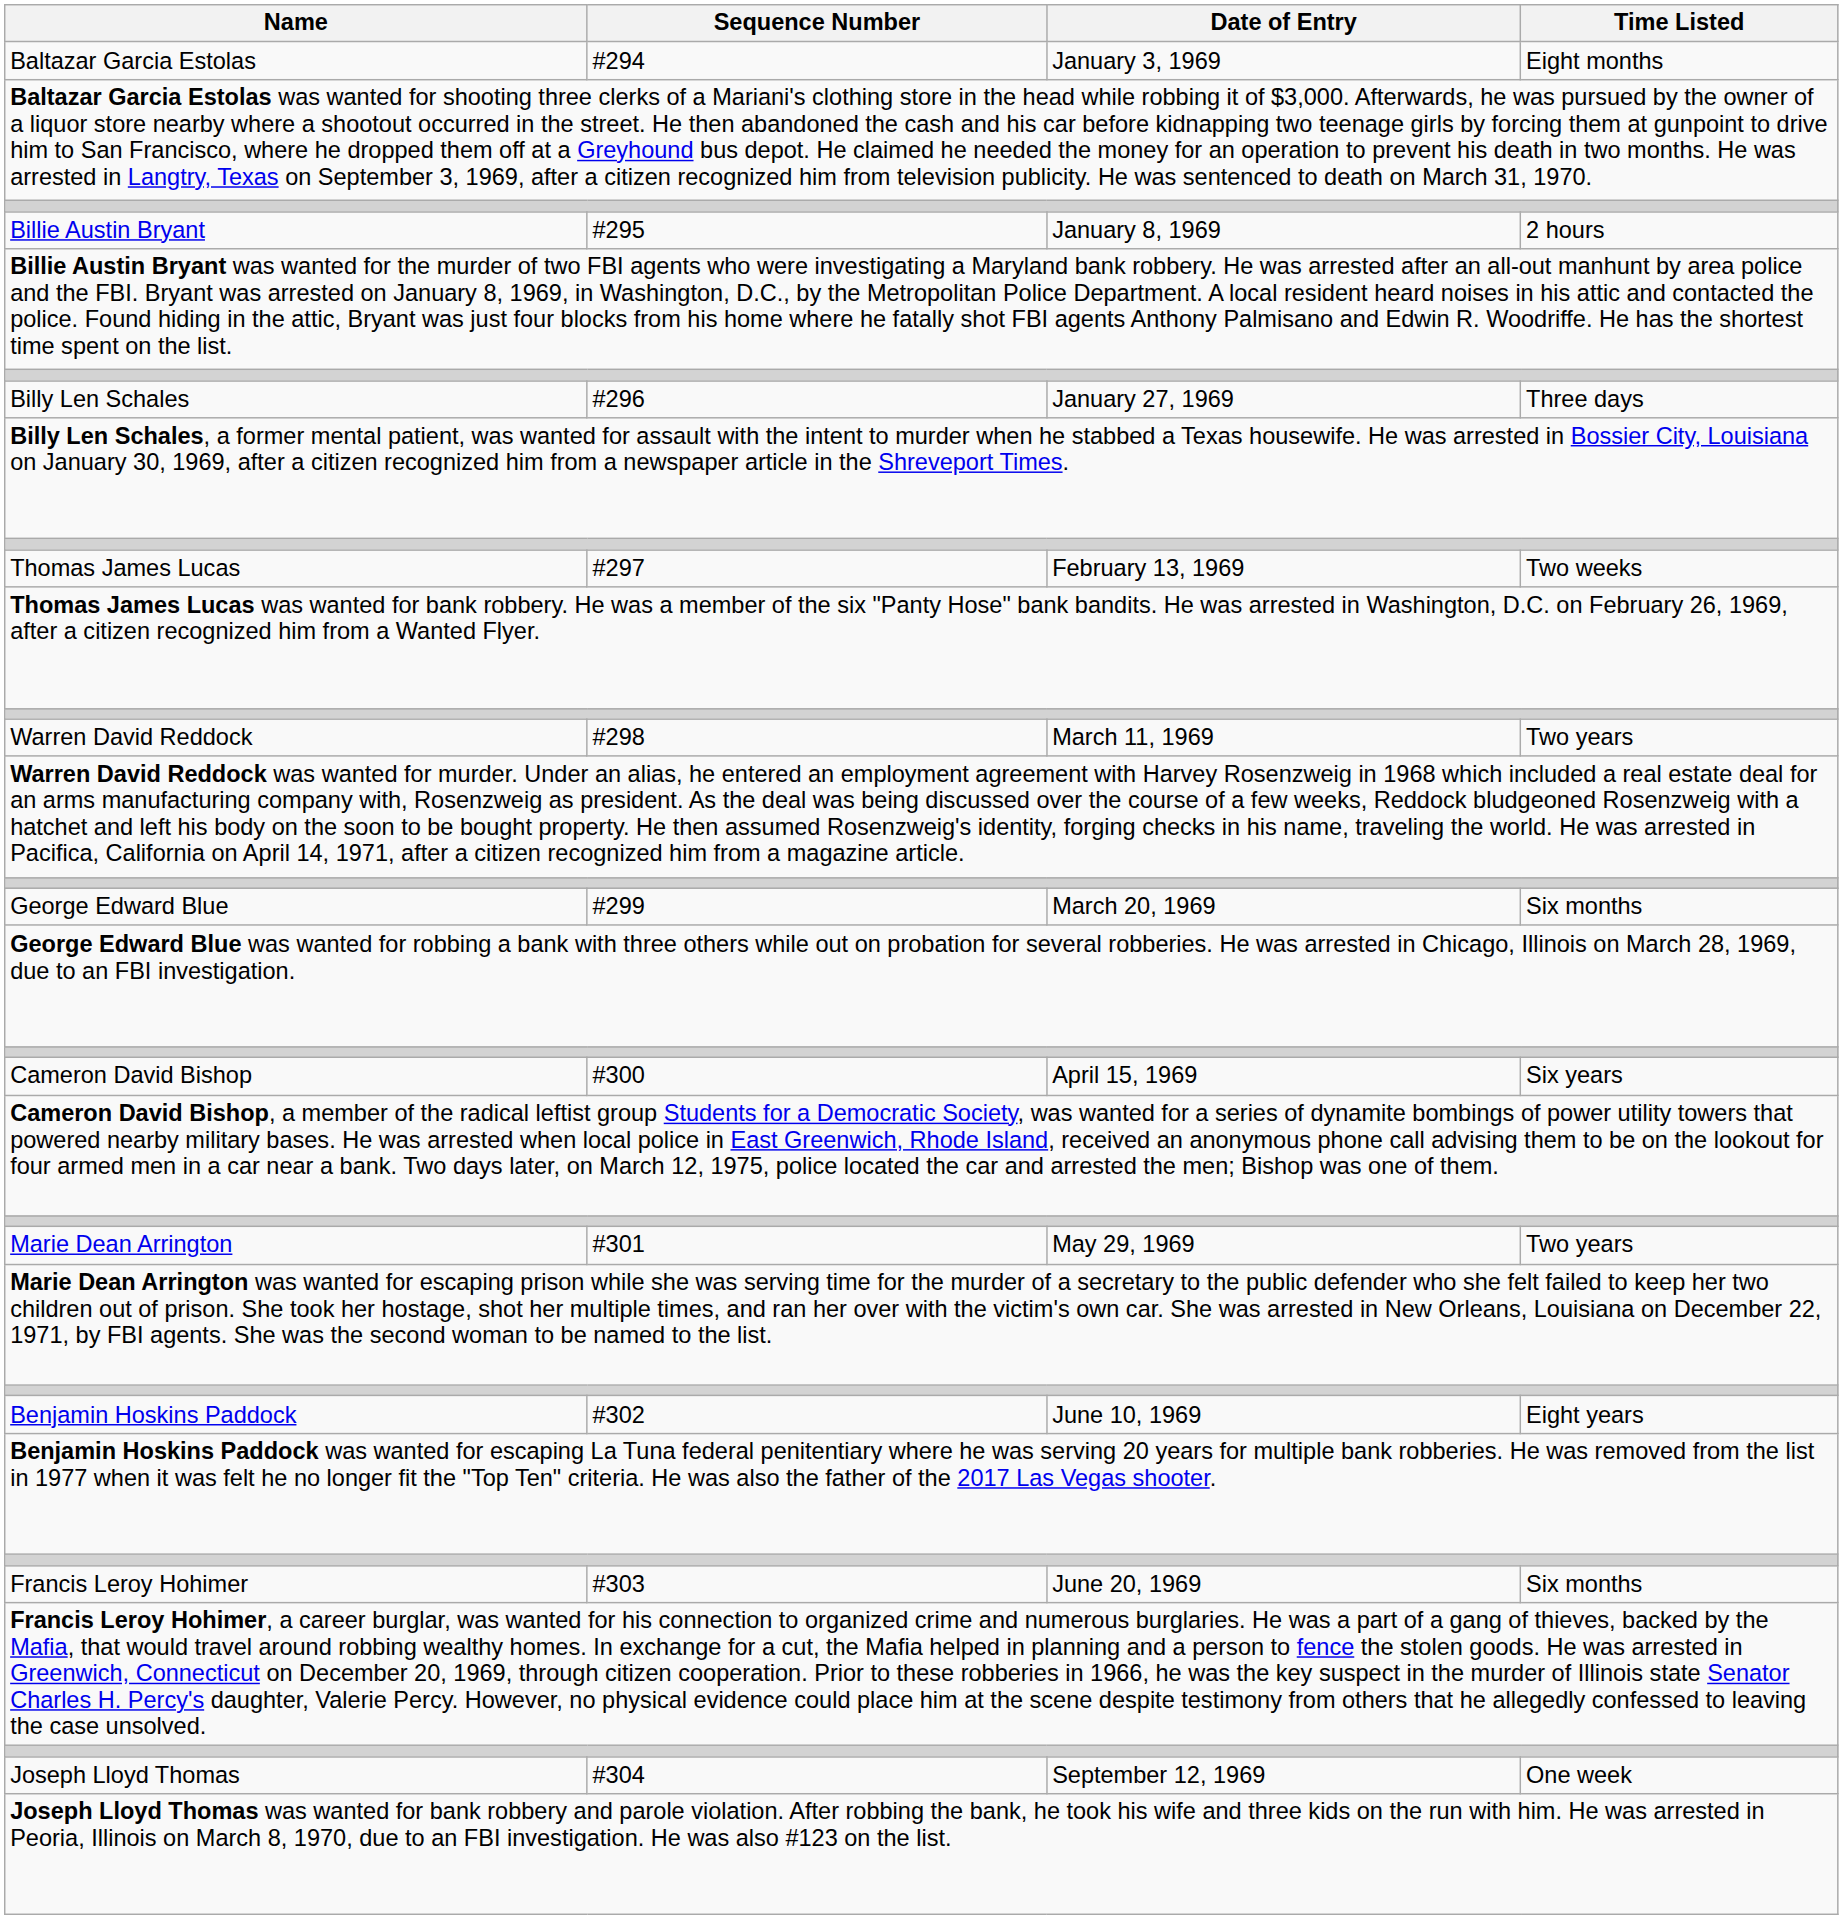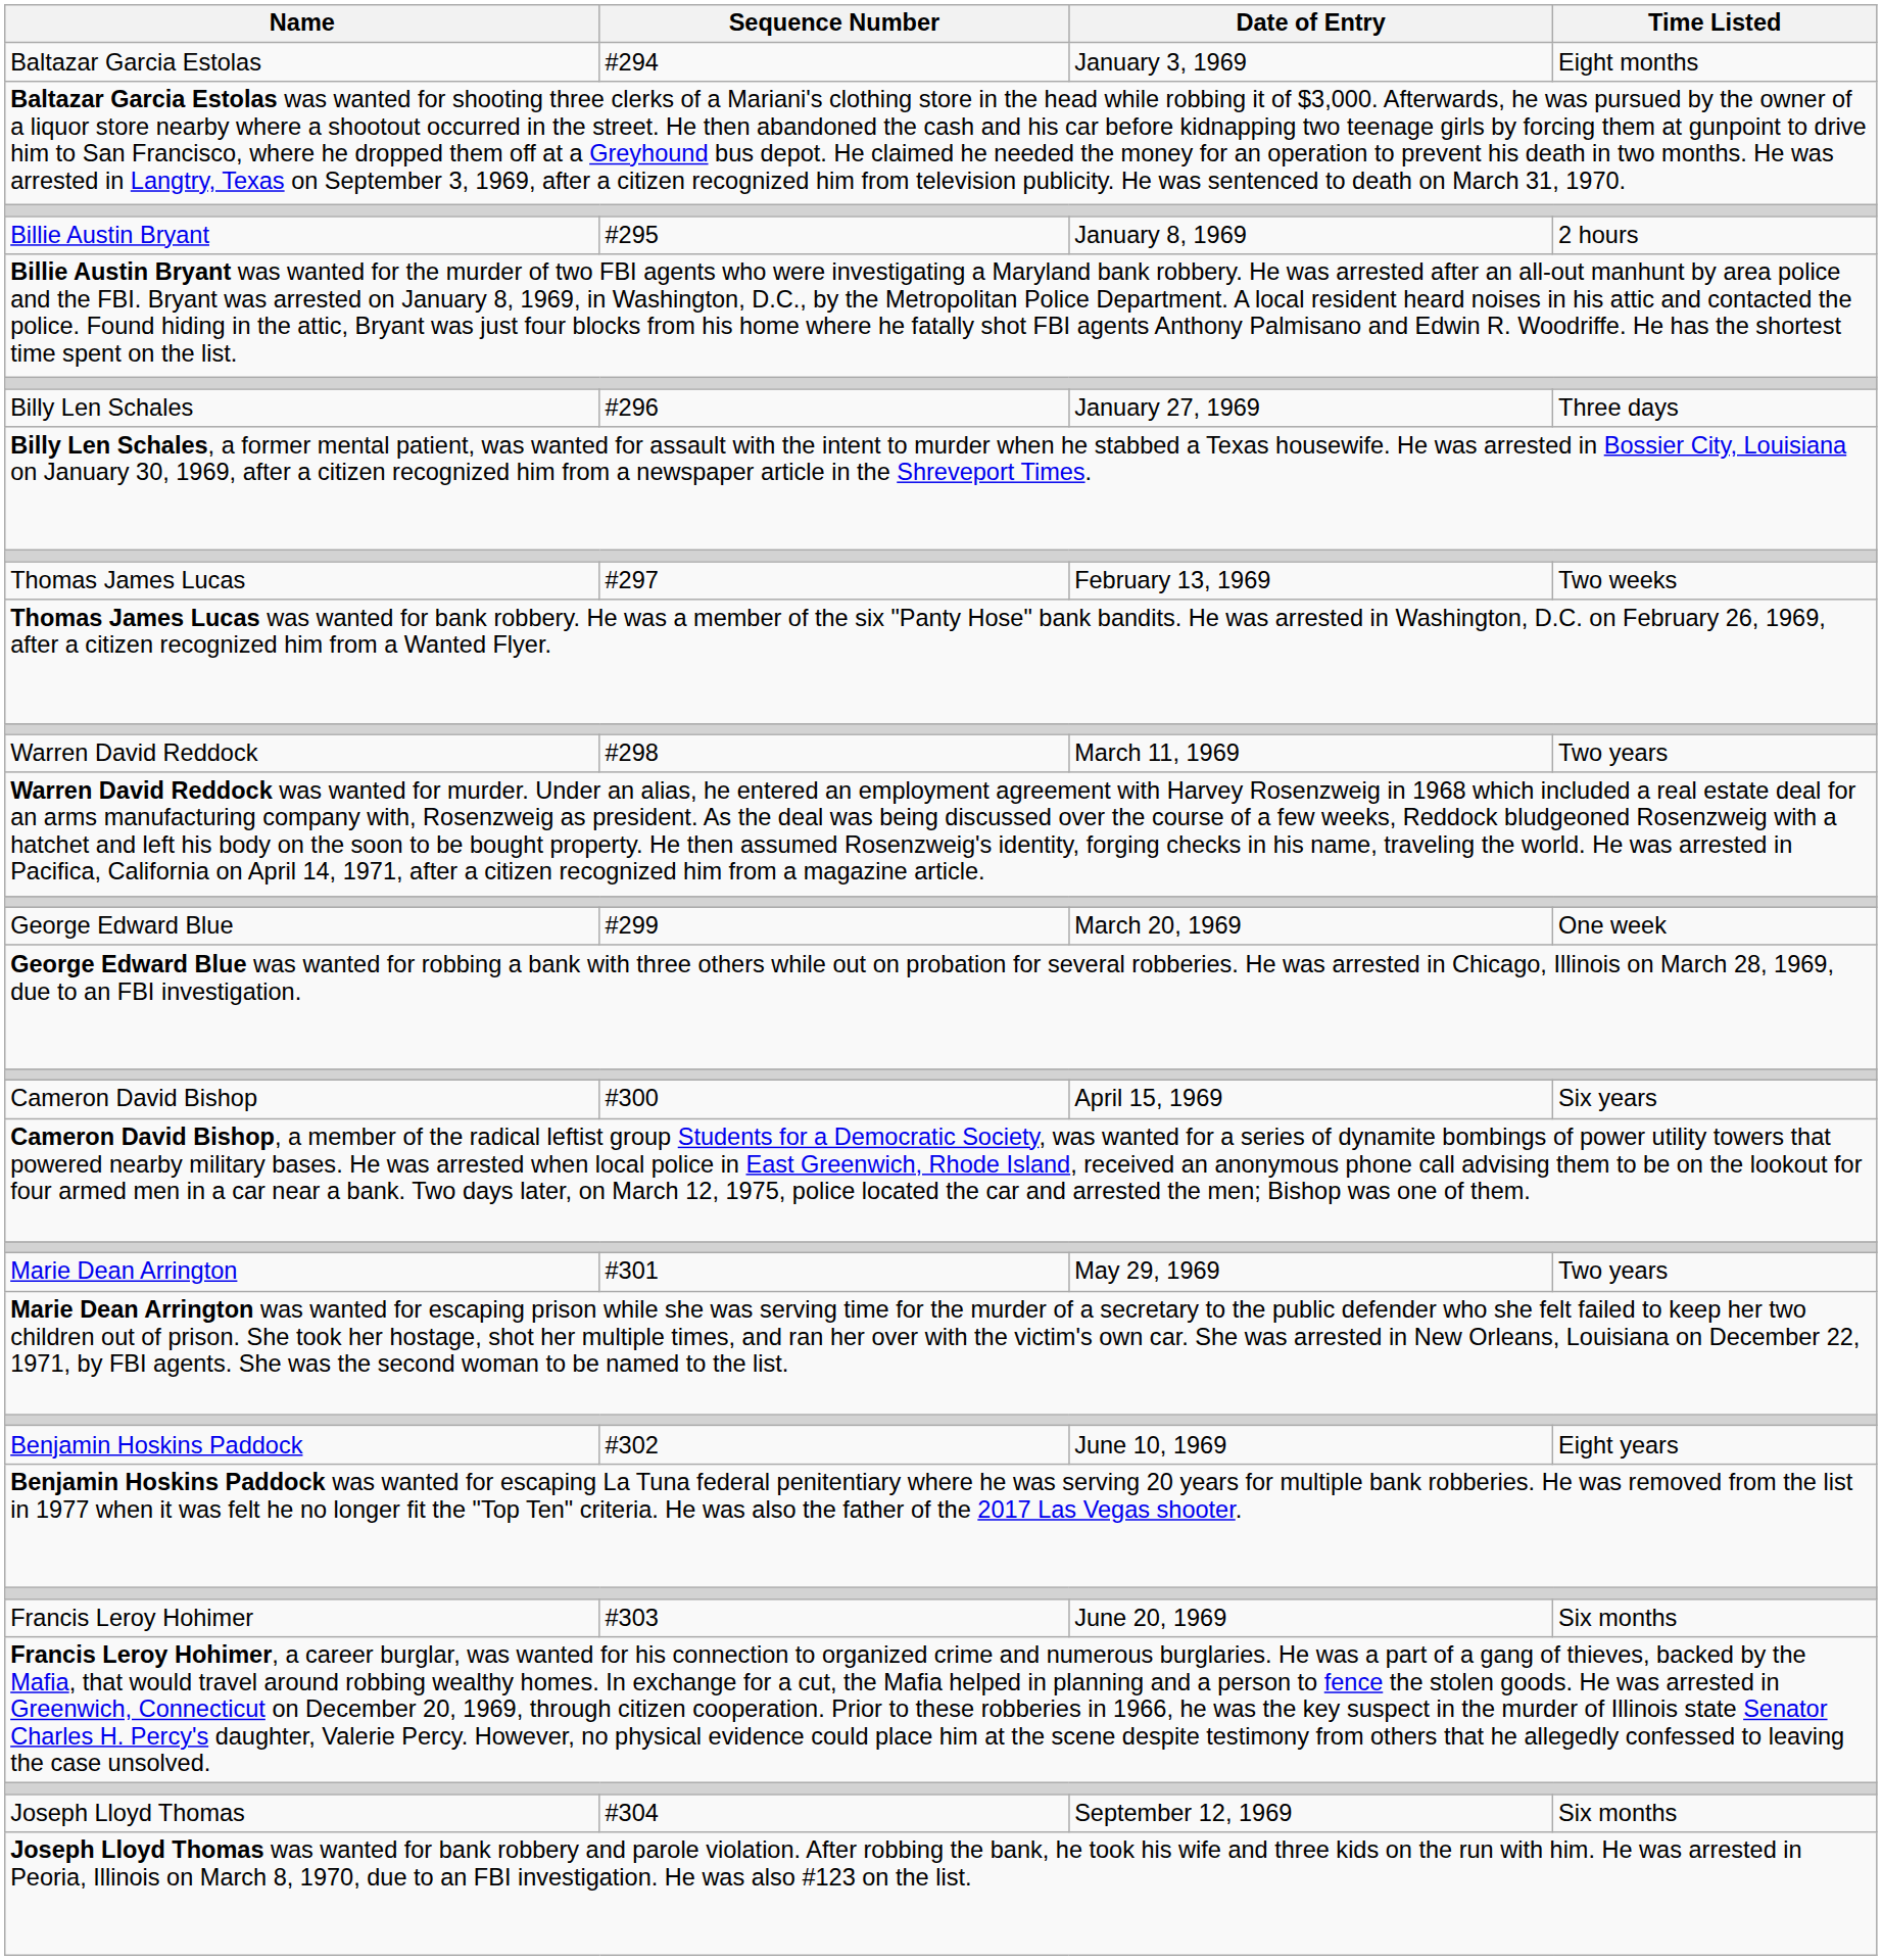George Edward Blue | Time Listed: Six months -> One week
Joseph Lloyd Thomas | Time Listed: One week -> Six months
